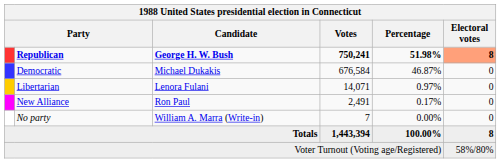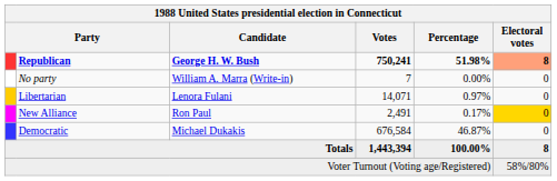rows swapped: Democratic <-> No party
New Alliance | Electoral votes: no background -> gold background
